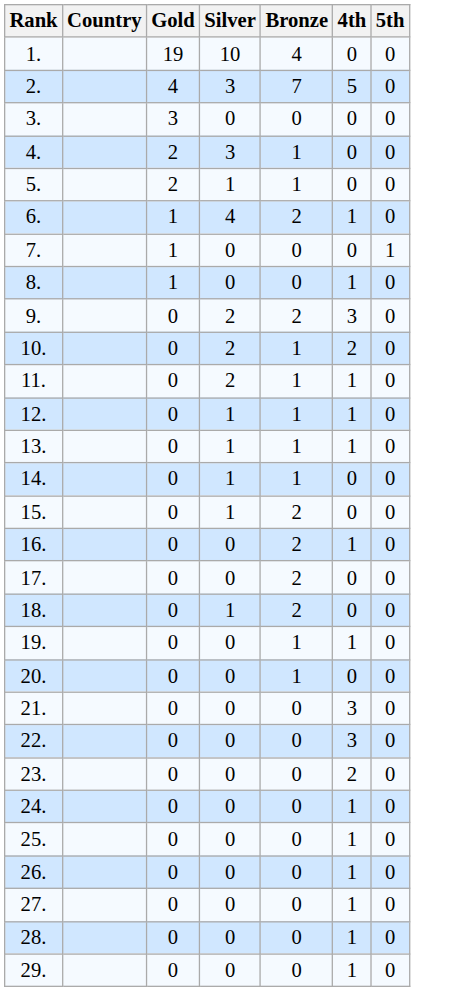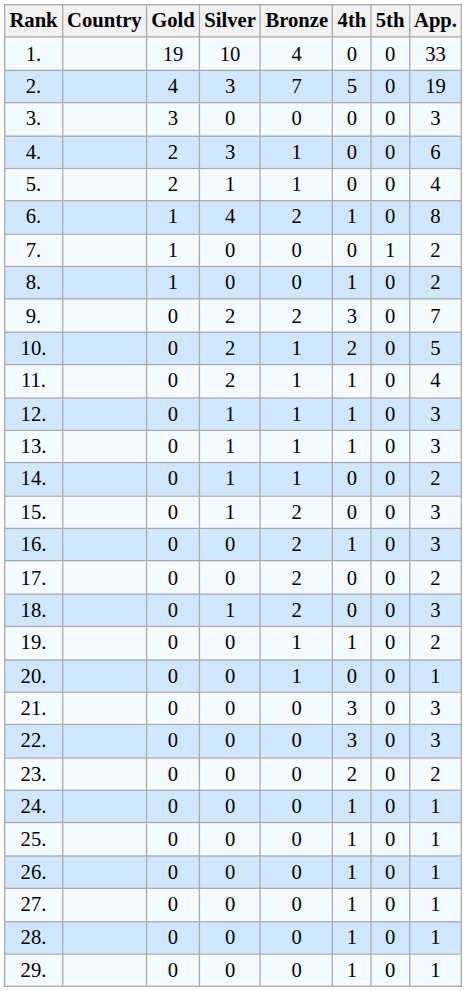+ column: App. | 33 | 19 | 3 | 6 | 4 | 8 | 2 | 2 | 7 | 5 | 4 | 3 | 3 | 2 | 3 | 3 | 2 | 3 | 2 | 1 | 3 | 3 | 2 | 1 | 1 | 1 | 1 | 1 | 1
